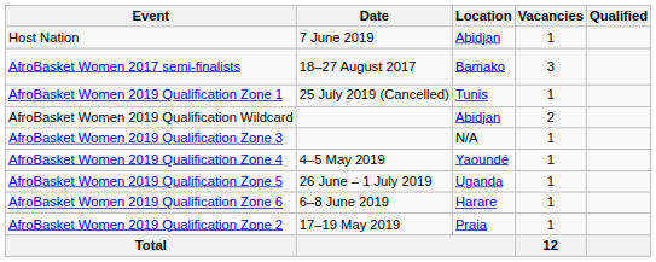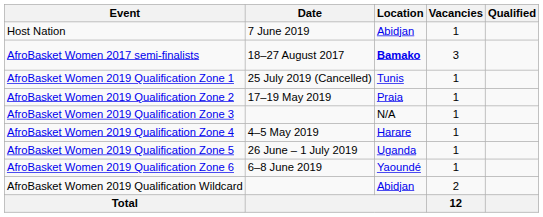AfroBasket Women 2017 semi-finalists | Location: normal -> bold
rows swapped: AfroBasket Women 2019 Qualification Zone 2 <-> AfroBasket Women 2019 Qualification Wildcard
AfroBasket Women 2019 Qualification Zone 4 | Location: Yaoundé -> Harare
AfroBasket Women 2019 Qualification Zone 6 | Location: Harare -> Yaoundé
